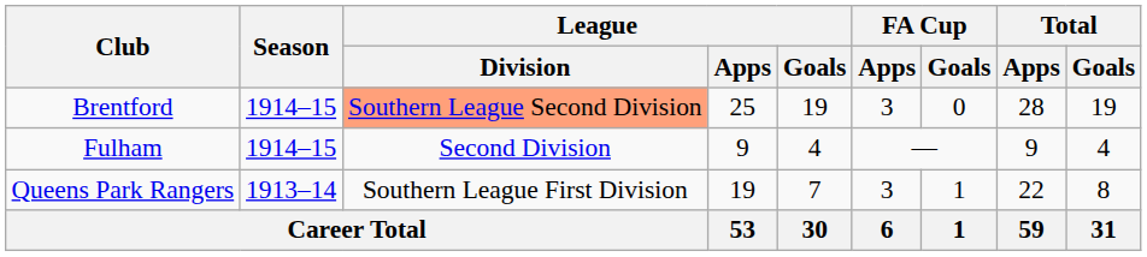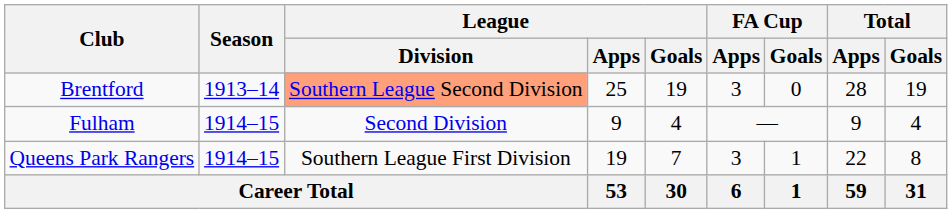Brentford | Season: 1914–15 -> 1913–14
Queens Park Rangers | Season: 1913–14 -> 1914–15
